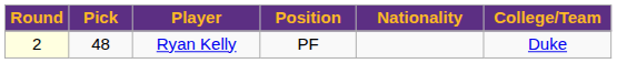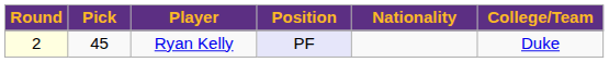Ryan Kelly | Pick: 48 -> 45
Ryan Kelly | Position: no background -> lavender background
